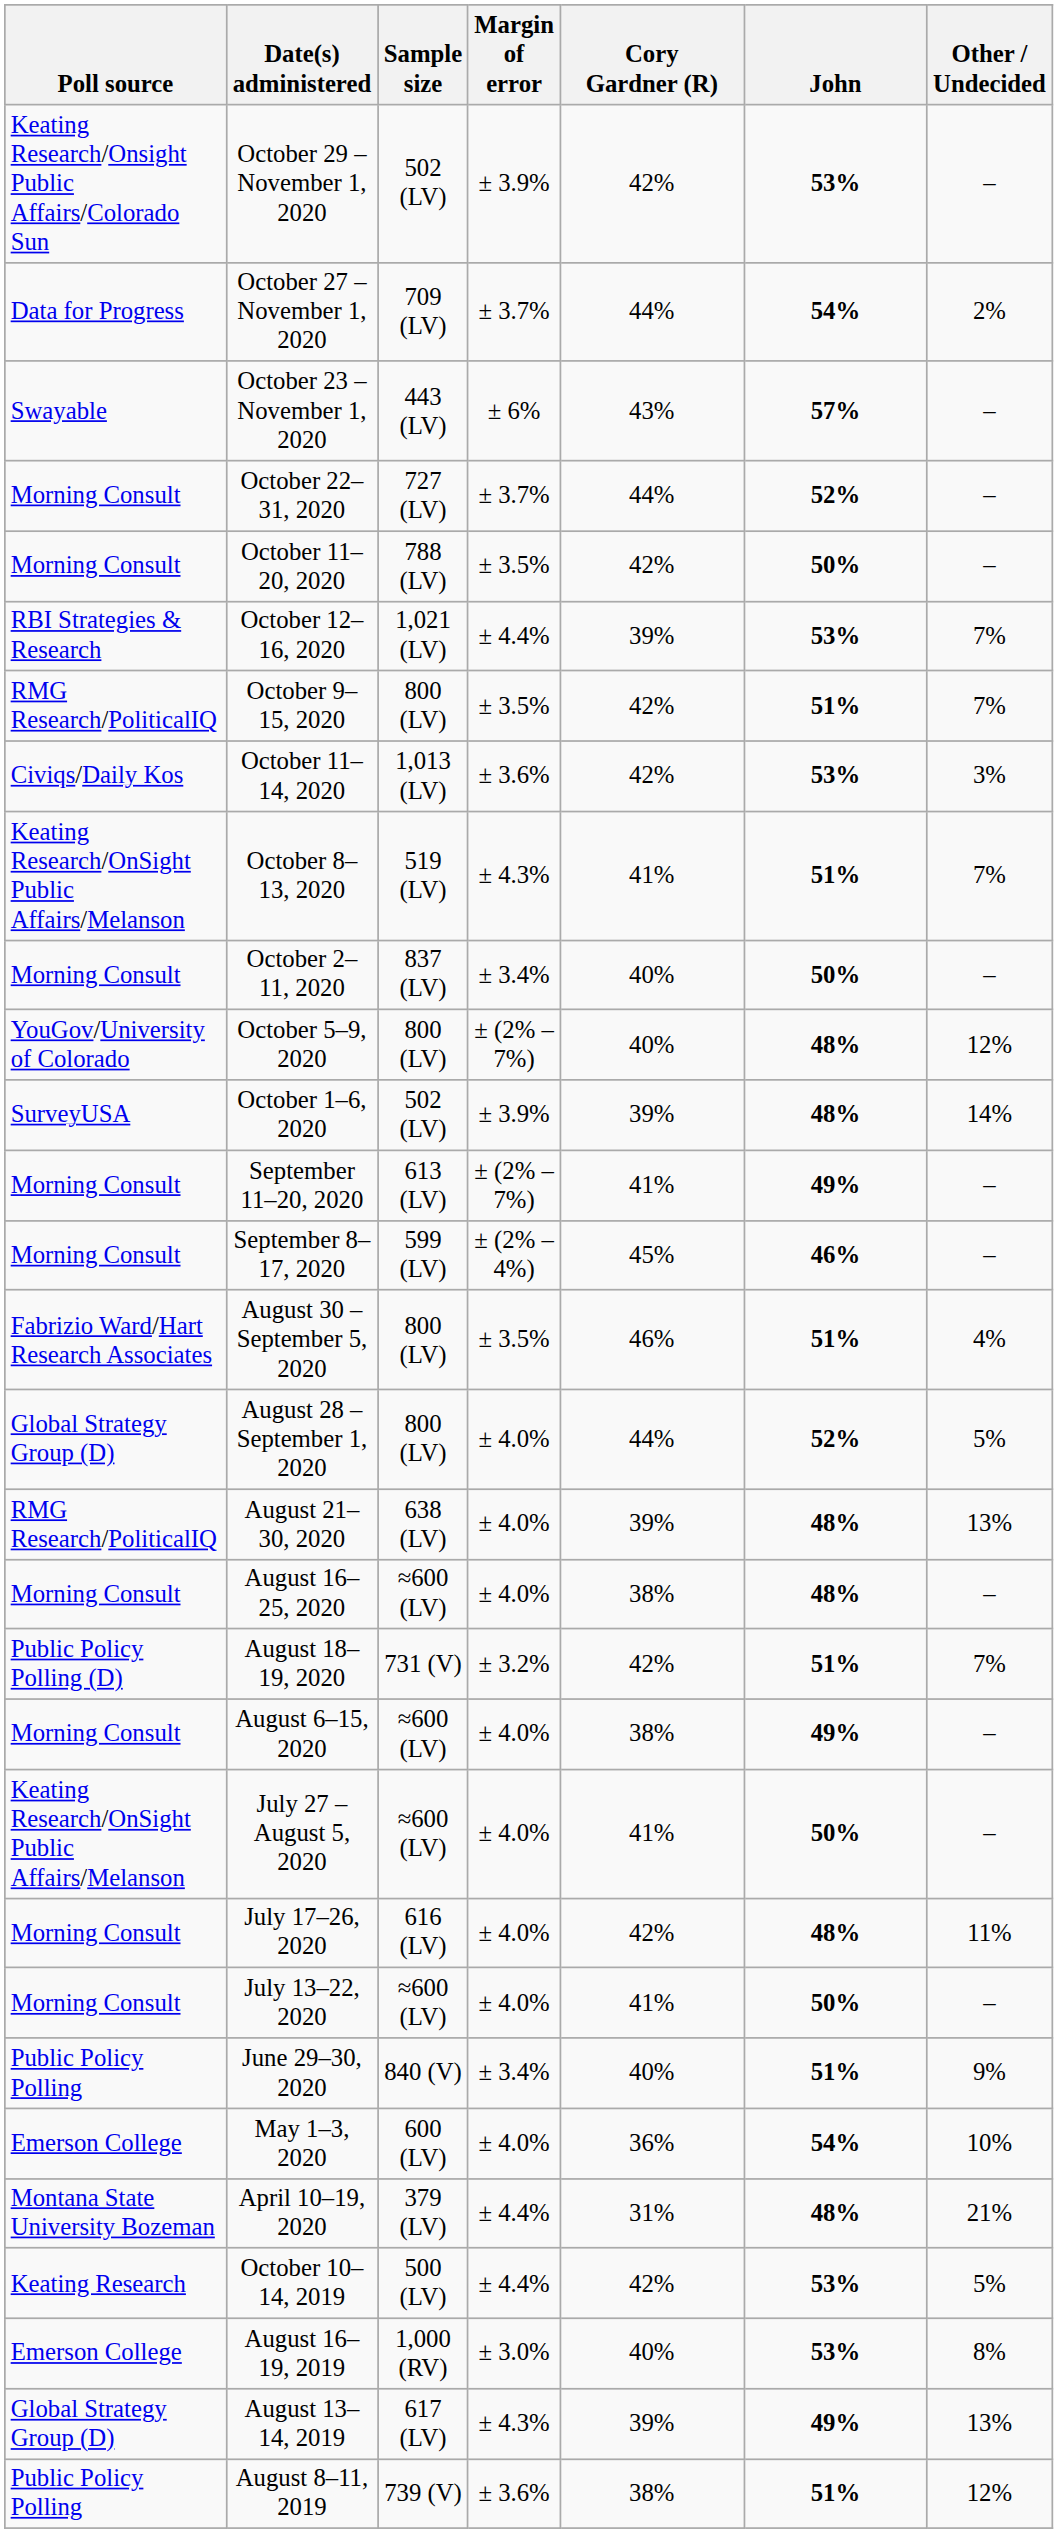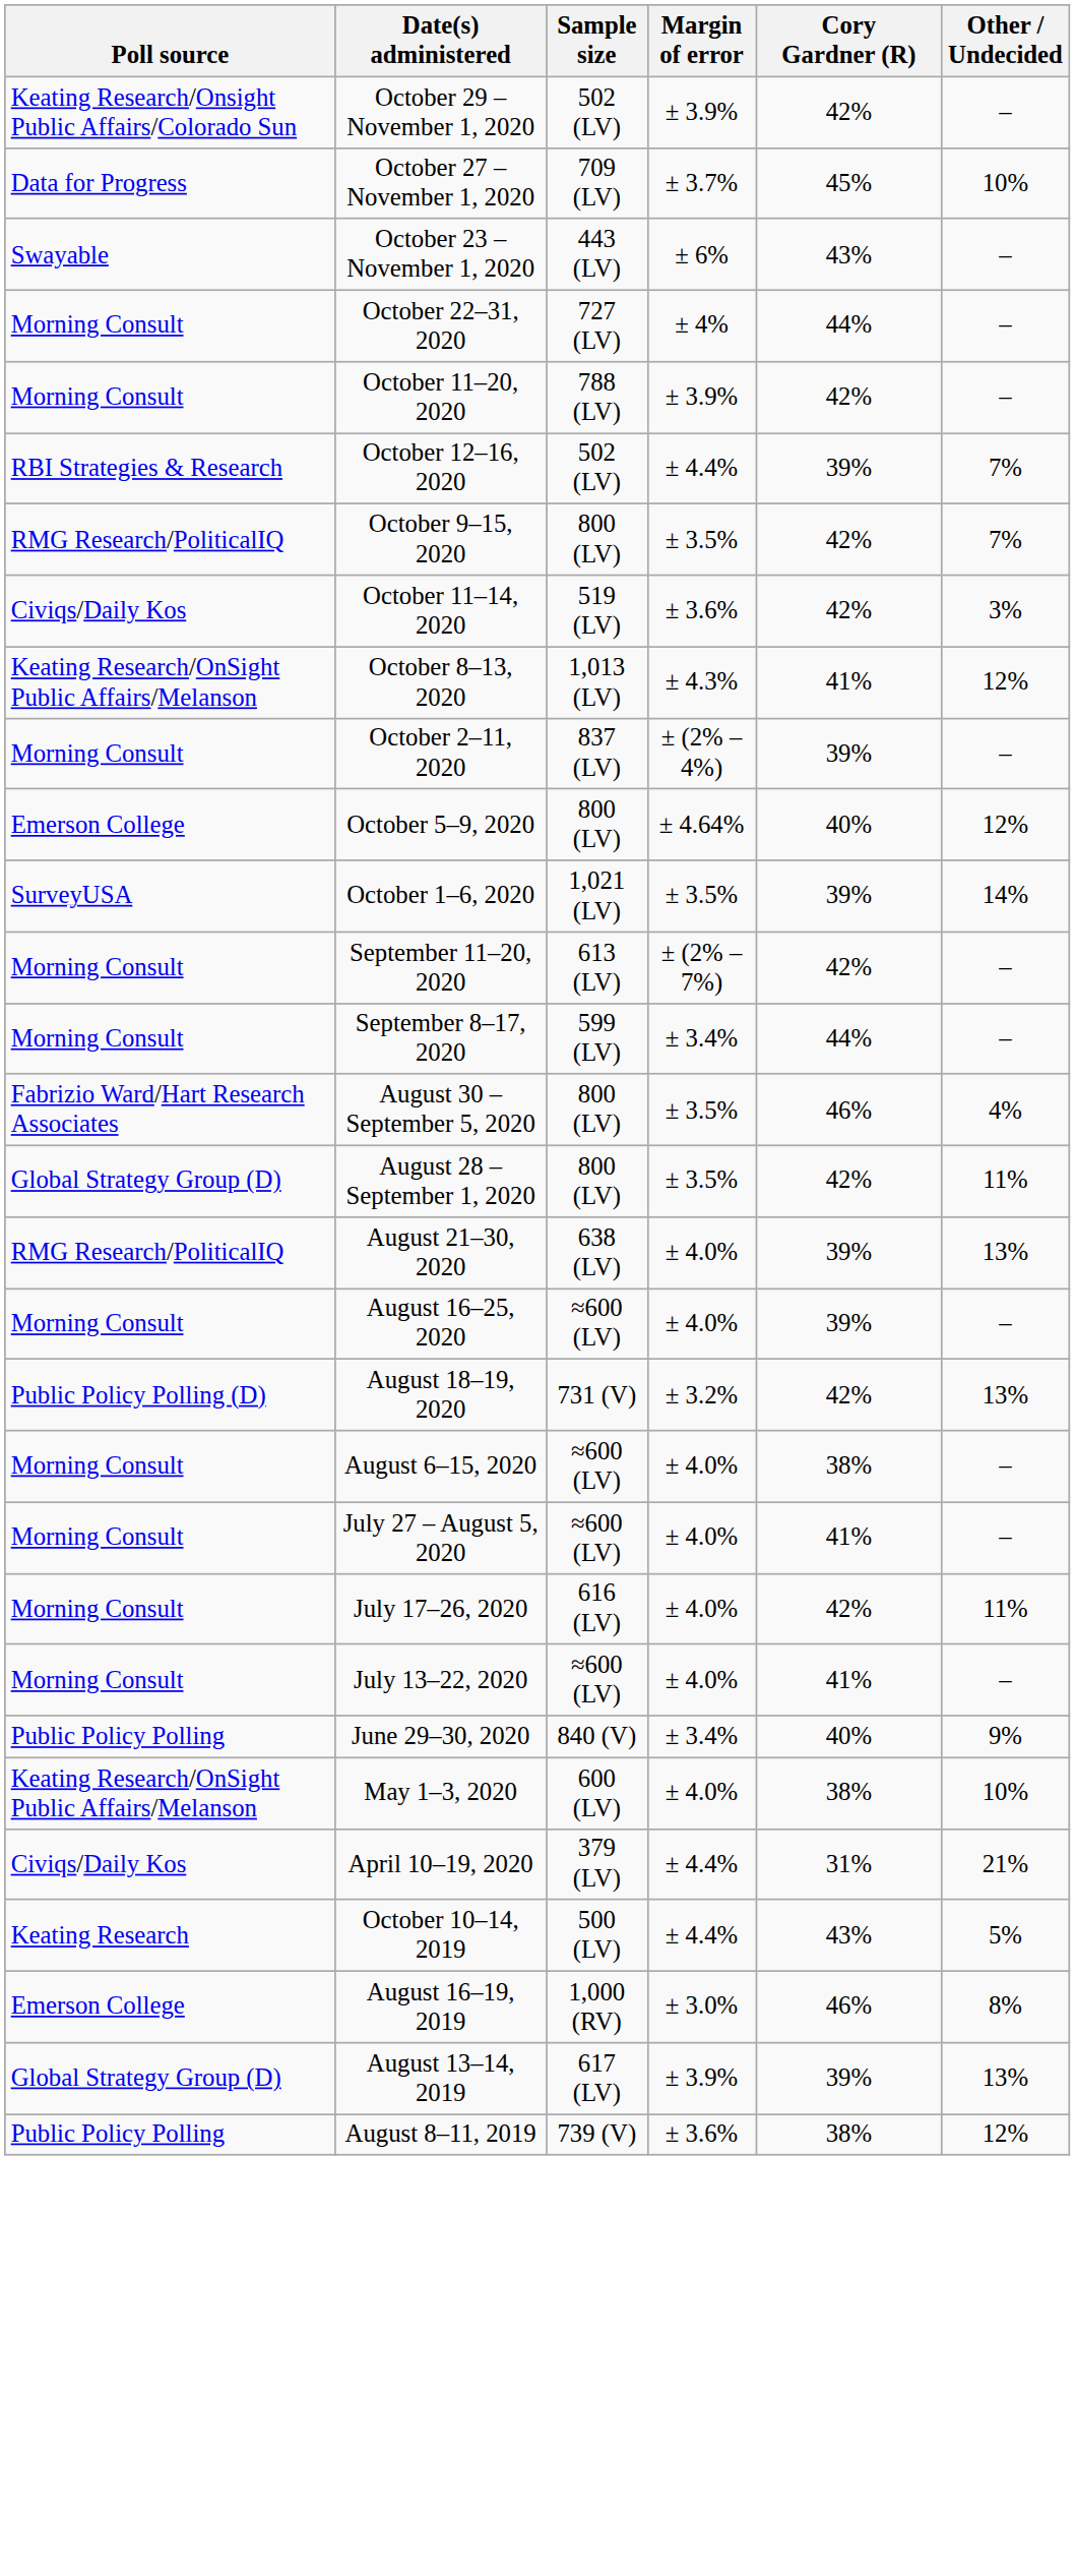- column: John | 53% | 54% | 57% | 52% | 50% | 53% | 51% | 53% | 51% | 50% | 48% | 48% | 49% | 46% | 51% | 52% | 48% | 48% | 51% | 49% | 50% | 48% | 50% | 51% | 54% | 48% | 53% | 53% | 49% | 51%
October 27 – November 1, 2020 | Cory Gardner (R): 44% -> 45%
October 27 – November 1, 2020 | Other / Undecided: 2% -> 10%
October 22–31, 2020 | Margin of error: ± 3.7% -> ± 4%
October 11–20, 2020 | Margin of error: ± 3.5% -> ± 3.9%
October 12–16, 2020 | Sample size: 1,021 (LV) -> 502 (LV)
October 11–14, 2020 | Sample size: 1,013 (LV) -> 519 (LV)
October 8–13, 2020 | Sample size: 519 (LV) -> 1,013 (LV)
October 8–13, 2020 | Other / Undecided: 7% -> 12%
October 2–11, 2020 | Margin of error: ± 3.4% -> ± (2% – 4%)
October 2–11, 2020 | Cory Gardner (R): 40% -> 39%
October 5–9, 2020 | Poll source: YouGov/University of Colorado -> Emerson College
October 5–9, 2020 | Margin of error: ± (2% – 7%) -> ± 4.64%
October 1–6, 2020 | Sample size: 502 (LV) -> 1,021 (LV)
October 1–6, 2020 | Margin of error: ± 3.9% -> ± 3.5%
September 11–20, 2020 | Cory Gardner (R): 41% -> 42%
September 8–17, 2020 | Margin of error: ± (2% – 4%) -> ± 3.4%
September 8–17, 2020 | Cory Gardner (R): 45% -> 44%
August 28 – September 1, 2020 | Margin of error: ± 4.0% -> ± 3.5%
August 28 – September 1, 2020 | Cory Gardner (R): 44% -> 42%
August 28 – September 1, 2020 | Other / Undecided: 5% -> 11%
August 16–25, 2020 | Cory Gardner (R): 38% -> 39%
August 18–19, 2020 | Other / Undecided: 7% -> 13%
July 27 – August 5, 2020 | Poll source: Keating Research/OnSight Public Affairs/Melanson -> Morning Consult
May 1–3, 2020 | Poll source: Emerson College -> Keating Research/OnSight Public Affairs/Melanson
May 1–3, 2020 | Cory Gardner (R): 36% -> 38%
April 10–19, 2020 | Poll source: Montana State University Bozeman -> Civiqs/Daily Kos
October 10–14, 2019 | Cory Gardner (R): 42% -> 43%
August 16–19, 2019 | Cory Gardner (R): 40% -> 46%
August 13–14, 2019 | Margin of error: ± 4.3% -> ± 3.9%
